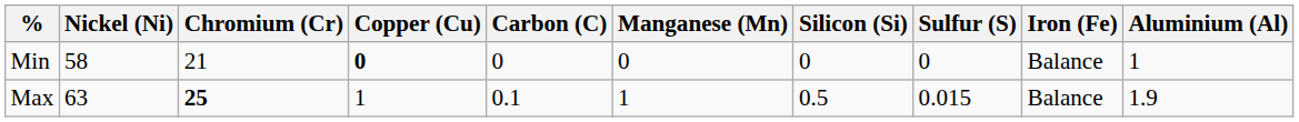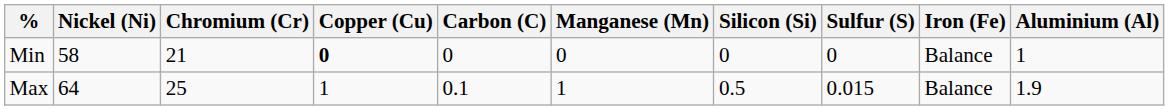Max | Nickel (Ni): 63 -> 64
Max | Chromium (Cr): bold -> normal
